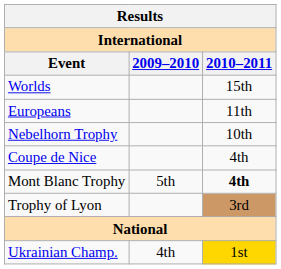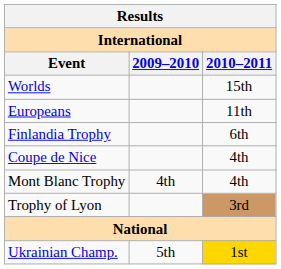- row: Nebelhorn Trophy | 10th
+ row: Finlandia Trophy | 6th
Mont Blanc Trophy | 2009–2010: 5th -> 4th
Mont Blanc Trophy | 2010–2011: bold -> normal
Ukrainian Champ. | 2009–2010: 4th -> 5th
